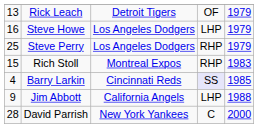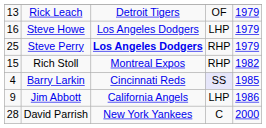Steve Perry | column 3: normal -> bold
Rich Stoll | column 5: 1983 -> 1982
Jim Abbott | column 5: 1988 -> 1986
